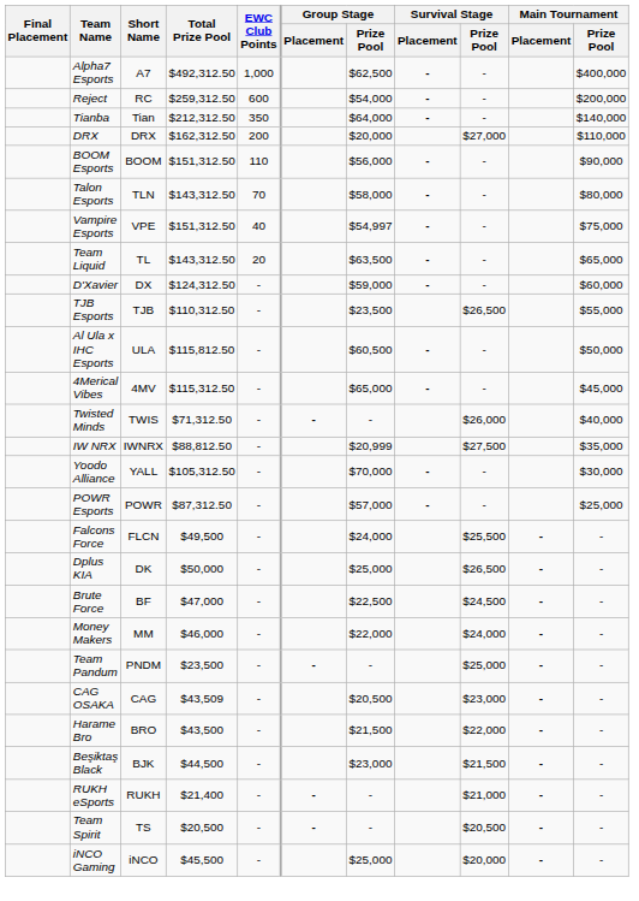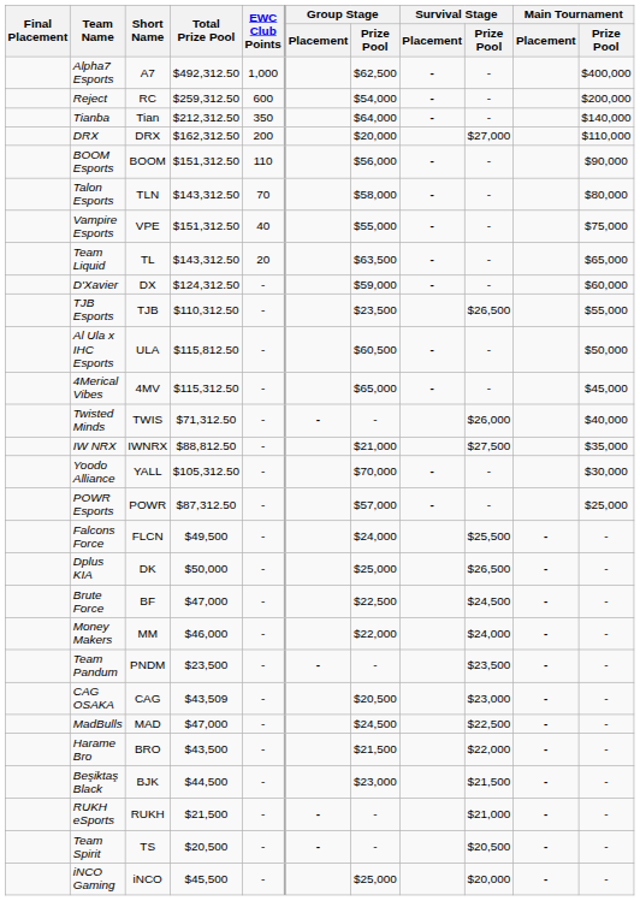Vampire Esports | Group Stage / Prize Pool: $54,997 -> $55,000
IW NRX | Group Stage / Prize Pool: $20,999 -> $21,000
Team Pandum | Survival Stage / Prize Pool: $25,000 -> $23,500
+ row: MadBulls | MAD | $47,000 | - | $24,500 | $22,500 | - | -
RUKH eSports | Total Prize Pool: $21,400 -> $21,500
